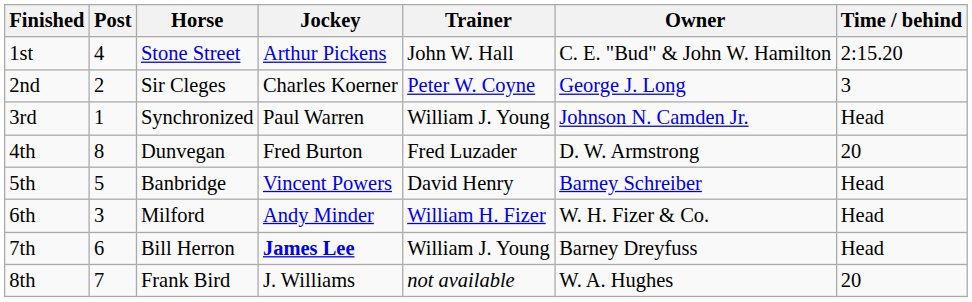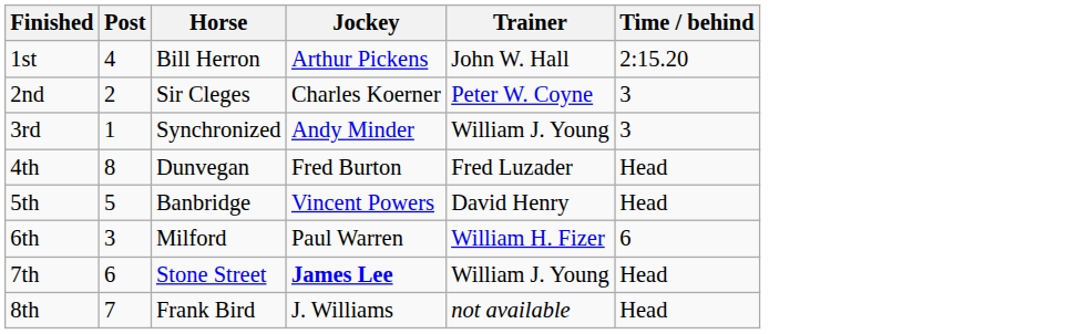- column: Owner | C. E. "Bud" & John W. Hamilton | George J. Long | Johnson N. Camden Jr. | D. W. Armstrong | Barney Schreiber | W. H. Fizer & Co. | Barney Dreyfuss | W. A. Hughes
1st | Horse: Stone Street -> Bill Herron
3rd | Jockey: Paul Warren -> Andy Minder
3rd | Time / behind: Head -> 3
4th | Time / behind: 20 -> Head
6th | Jockey: Andy Minder -> Paul Warren
6th | Time / behind: Head -> 6
7th | Horse: Bill Herron -> Stone Street
8th | Time / behind: 20 -> Head
